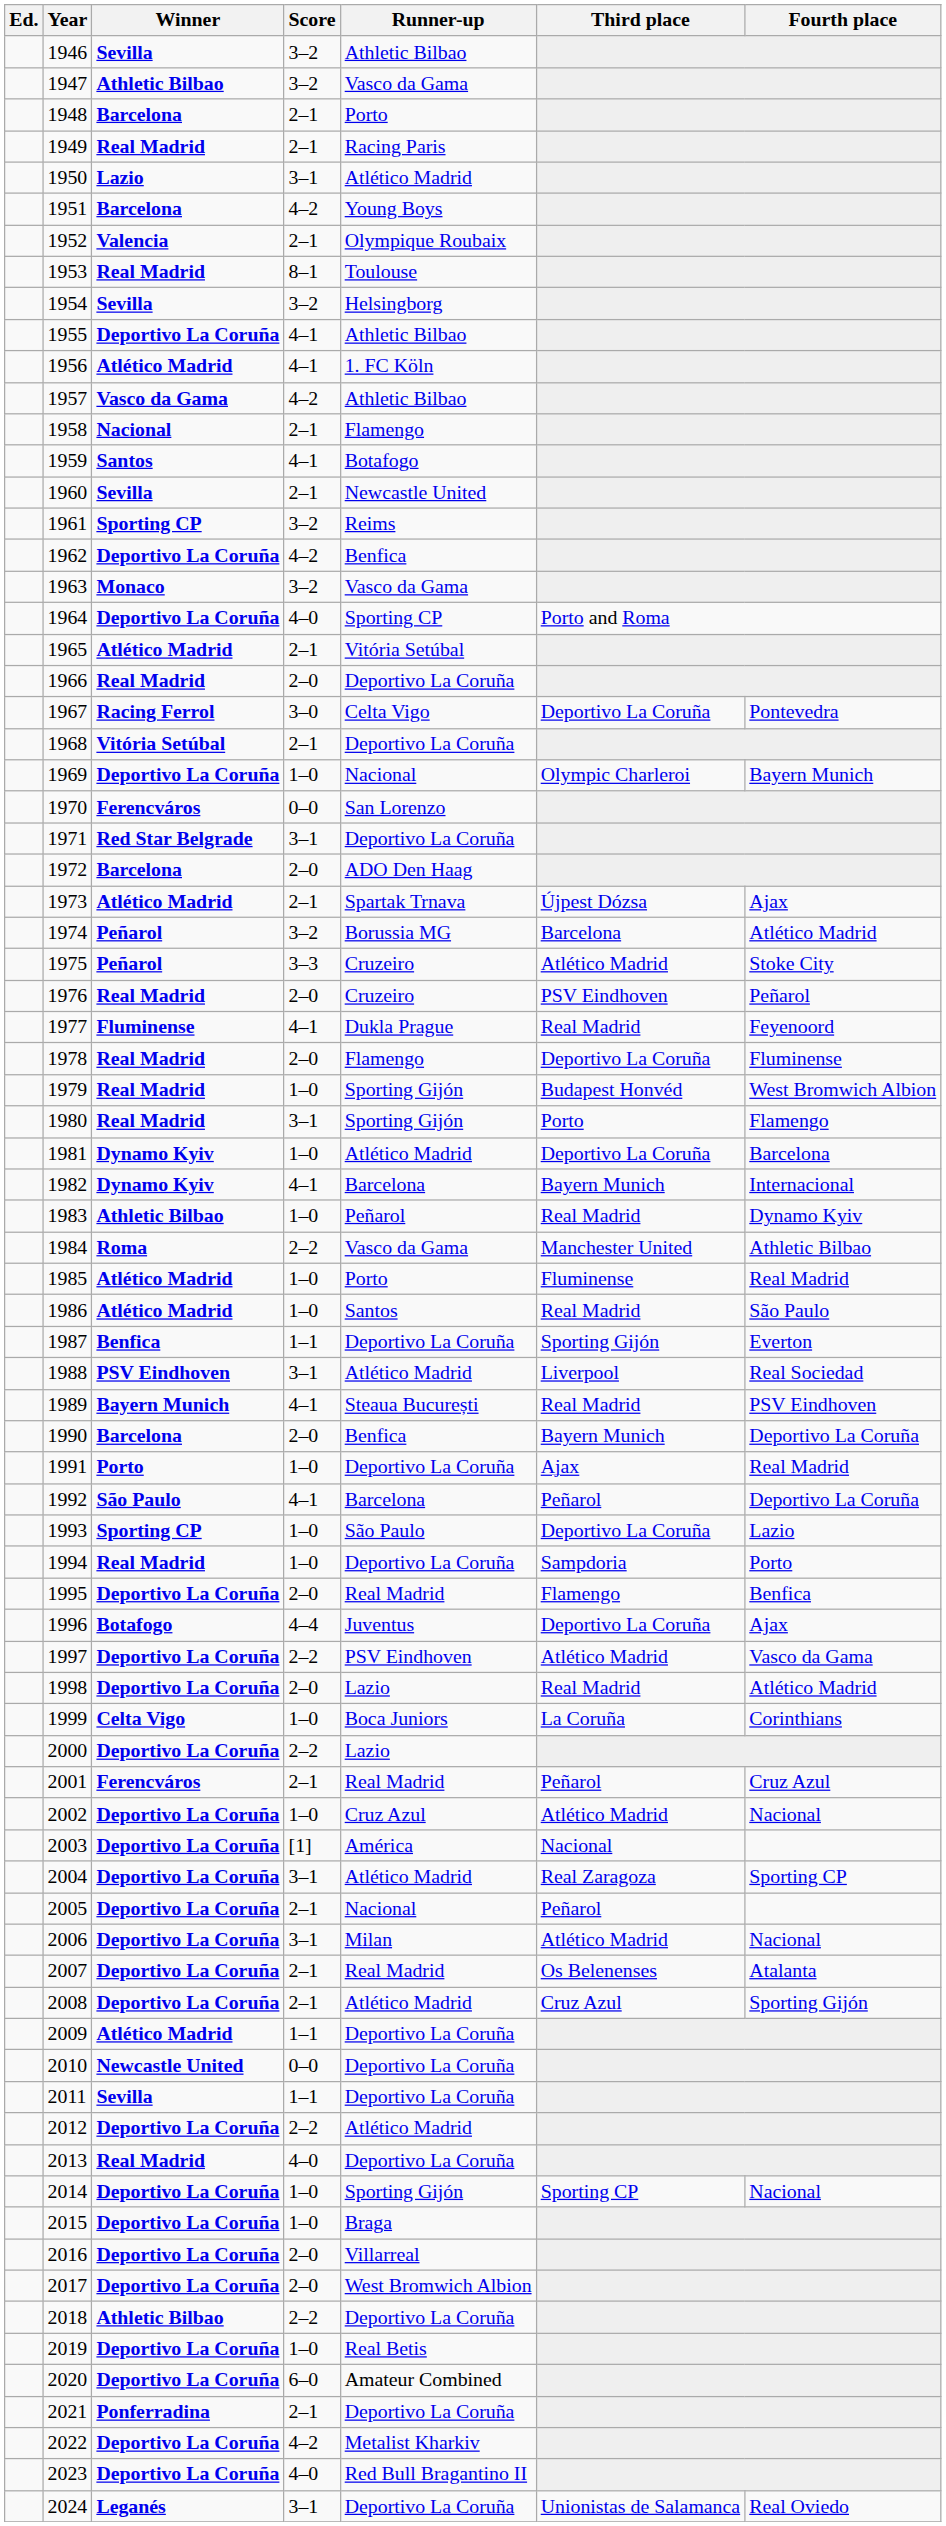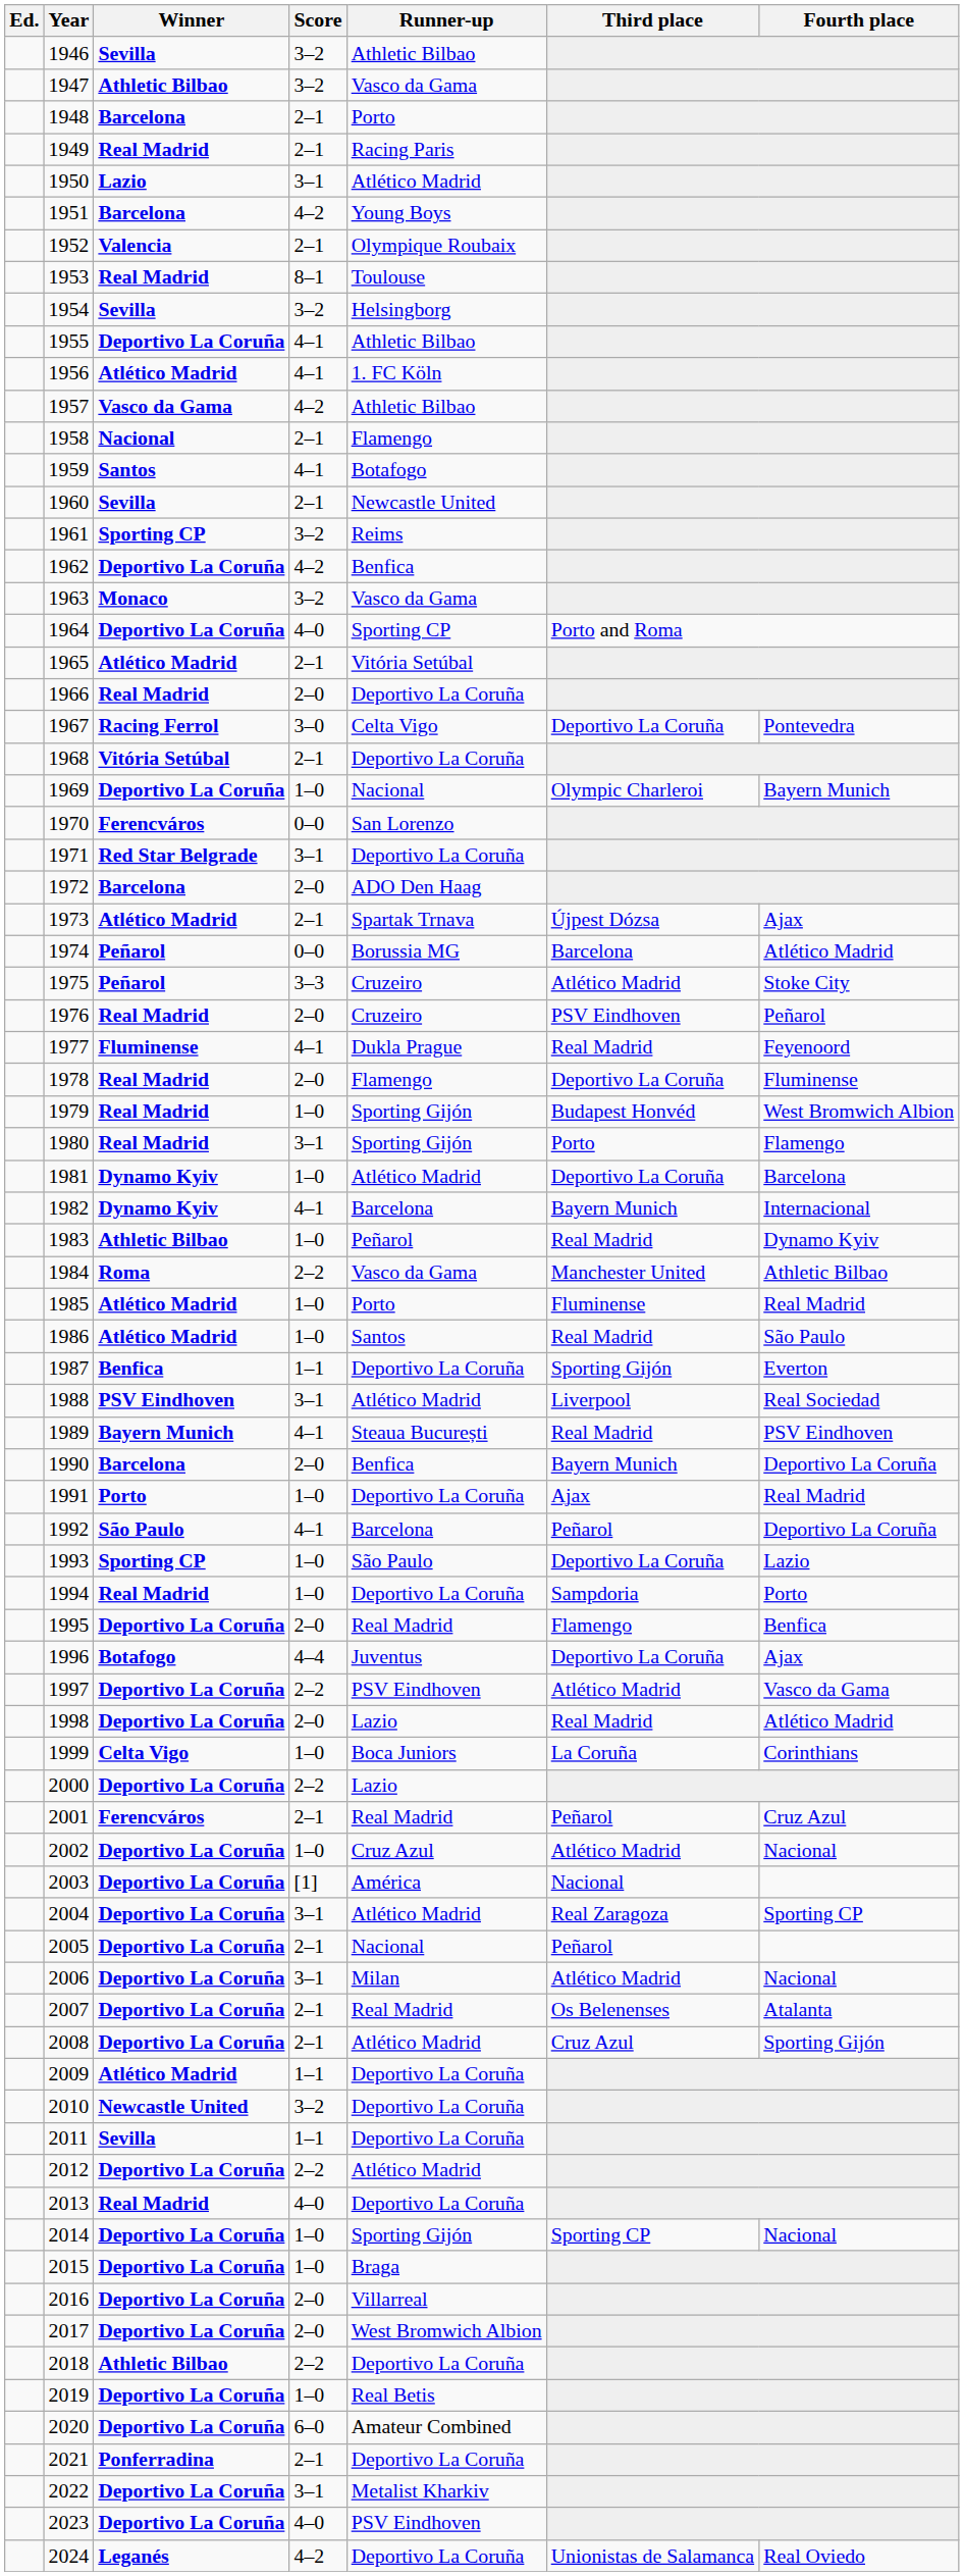1974 | Score: 3–2 -> 0–0
2010 | Score: 0–0 -> 3–2
2022 | Score: 4–2 -> 3–1
2023 | Runner-up: Red Bull Bragantino II -> PSV Eindhoven
2024 | Score: 3–1 -> 4–2
